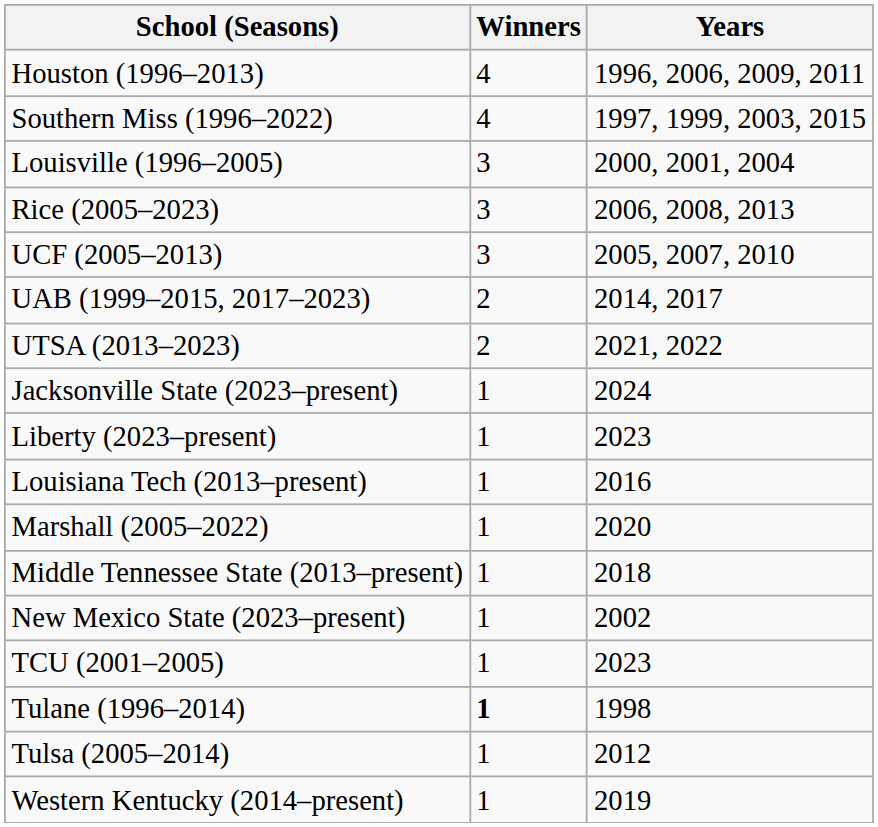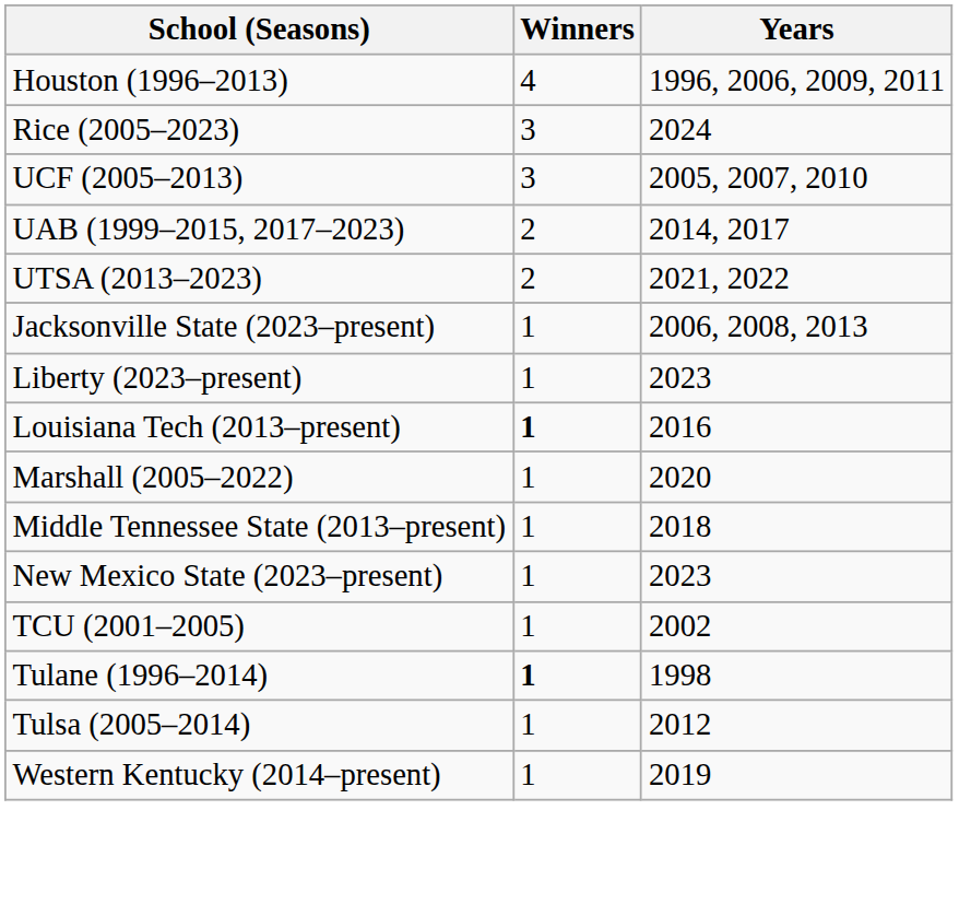- row: Southern Miss (1996–2022) | 4 | 1997, 1999, 2003, 2015
- row: Louisville (1996–2005) | 3 | 2000, 2001, 2004
Rice (2005–2023) | Years: 2006, 2008, 2013 -> 2024
Jacksonville State (2023–present) | Years: 2024 -> 2006, 2008, 2013
Louisiana Tech (2013–present) | Winners: normal -> bold
New Mexico State (2023–present) | Years: 2002 -> 2023
TCU (2001–2005) | Years: 2023 -> 2002
